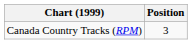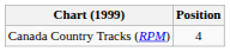Canada Country Tracks (RPM) | Position: 3 -> 4
